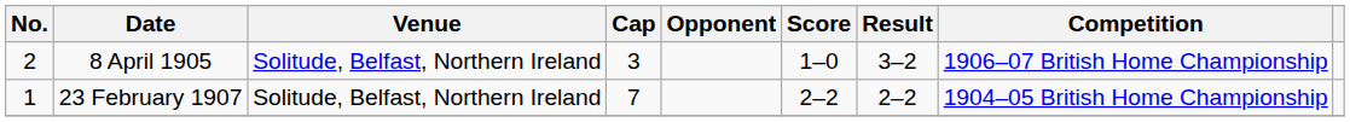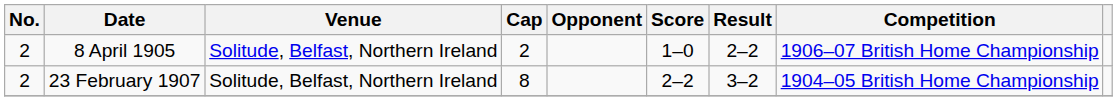8 April 1905 | Cap: 3 -> 2
8 April 1905 | Result: 3–2 -> 2–2
23 February 1907 | No.: 1 -> 2
23 February 1907 | Cap: 7 -> 8
23 February 1907 | Result: 2–2 -> 3–2
